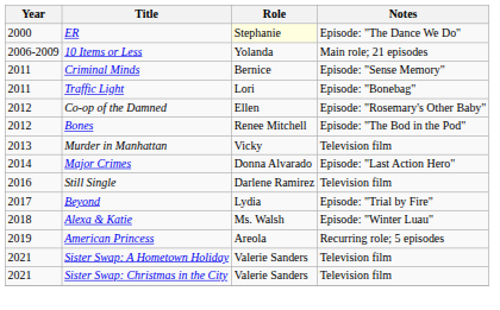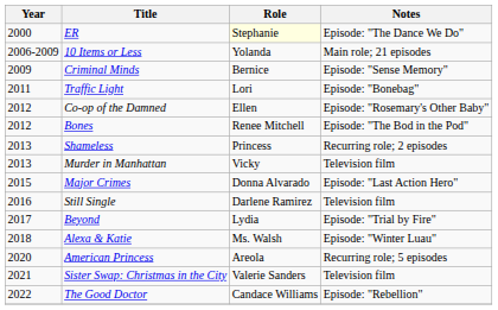Criminal Minds | Year: 2011 -> 2009
+ row: 2013 | Shameless | Princess | Recurring role; 2 episodes
Major Crimes | Year: 2014 -> 2015
American Princess | Year: 2019 -> 2020
- row: 2021 | Sister Swap: A Hometown Holiday | Valerie Sanders | Television film
+ row: 2022 | The Good Doctor | Candace Williams | Episode: "Rebellion"
